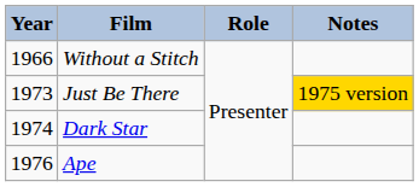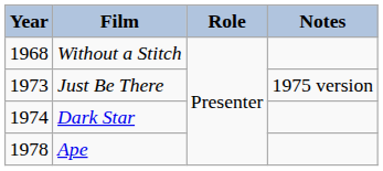Without a Stitch | Year: 1966 -> 1968
Just Be There | Notes: gold background -> no background
Ape | Year: 1976 -> 1978
